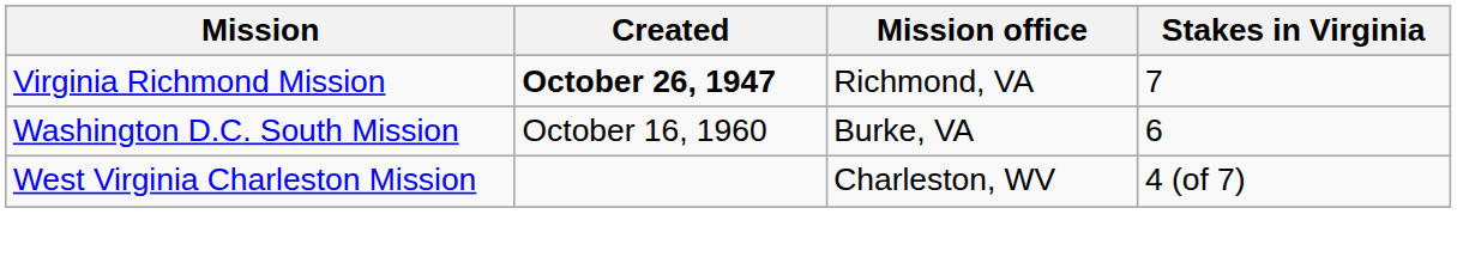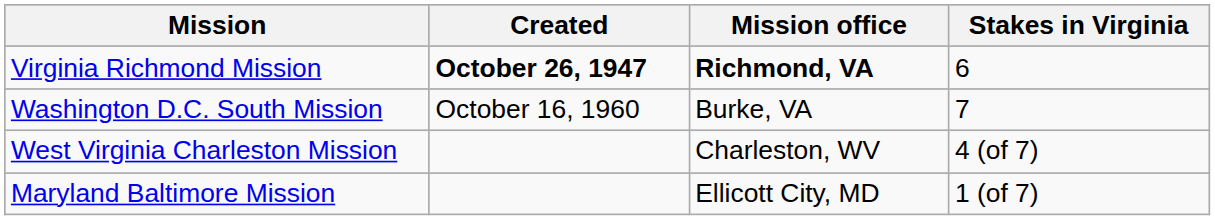Virginia Richmond Mission | Mission office: normal -> bold
Virginia Richmond Mission | Stakes in Virginia: 7 -> 6
Washington D.C. South Mission | Stakes in Virginia: 6 -> 7
+ row: Maryland Baltimore Mission | Ellicott City, MD | 1 (of 7)
